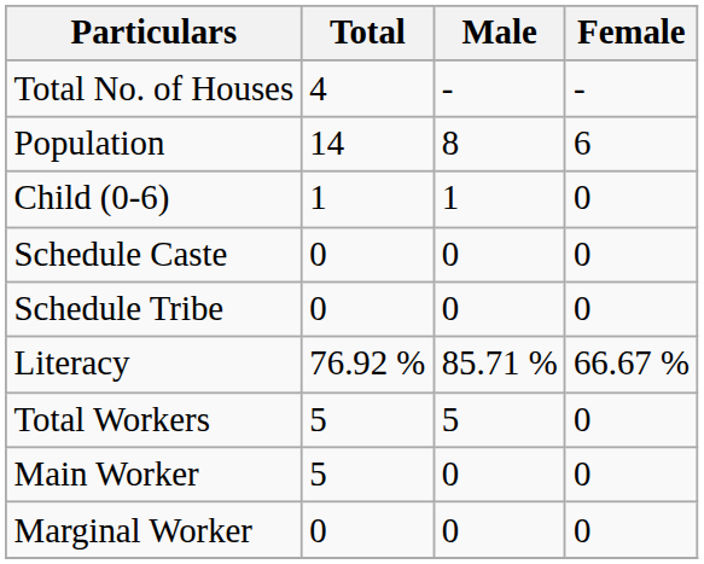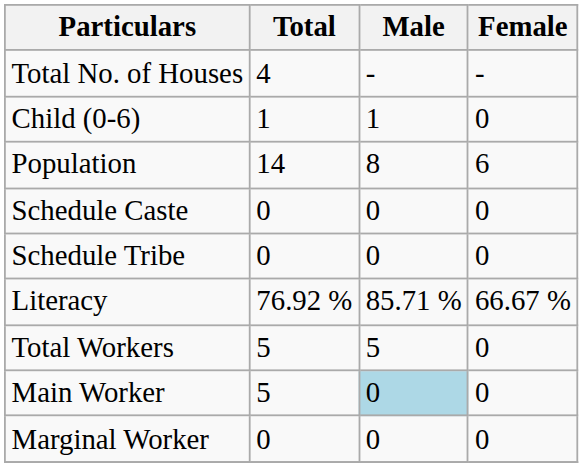rows swapped: Population <-> Child (0-6)
Main Worker | Male: no background -> lightblue background
